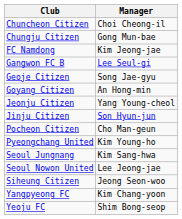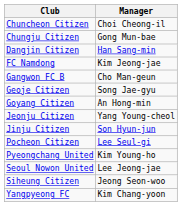+ row: Dangjin Citizen | Han Sang-min
Gangwon FC B | Manager: Lee Seul-gi -> Cho Man-geun
Pocheon Citizen | Manager: Cho Man-geun -> Lee Seul-gi
- row: Seoul Jungnang | Kim Sang-hwa
- row: Yeoju FC | Shim Bong-seop
